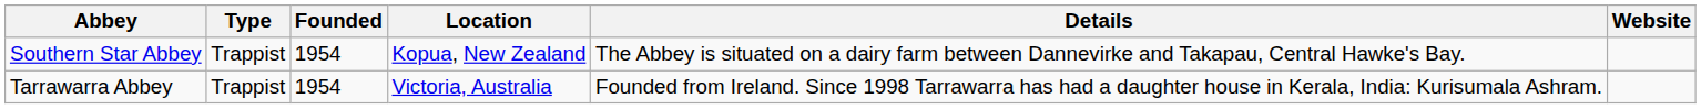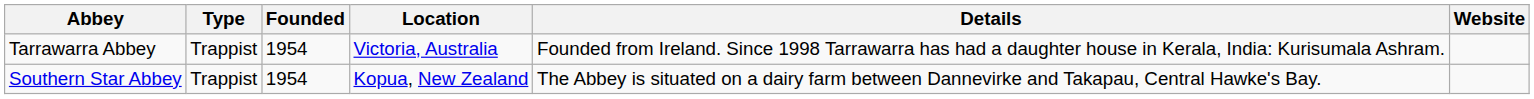rows swapped: Tarrawarra Abbey <-> Southern Star Abbey
